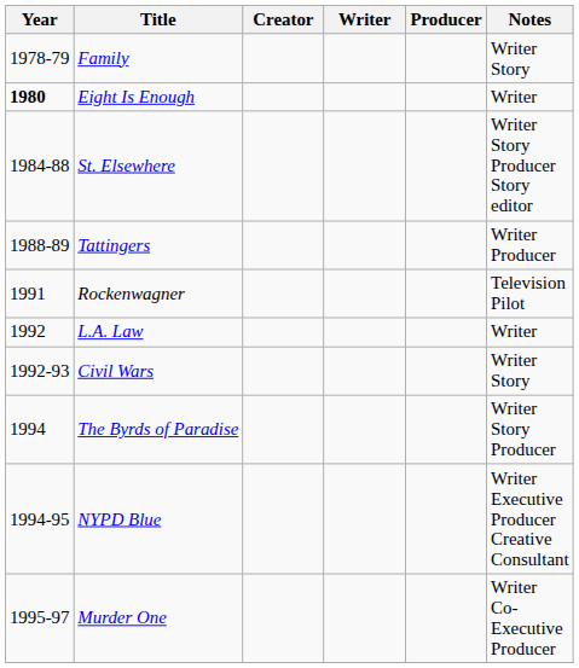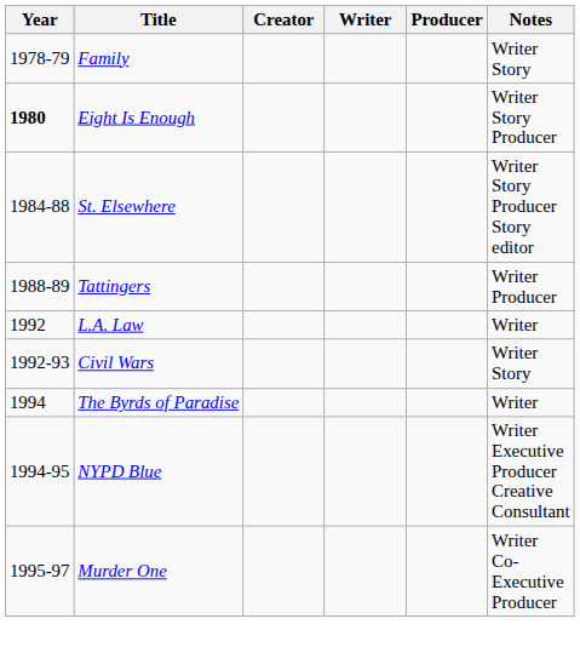Eight Is Enough | Notes: Writer -> Writer Story Producer
- row: 1991 | Rockenwagner | Television Pilot
The Byrds of Paradise | Notes: Writer Story Producer -> Writer
